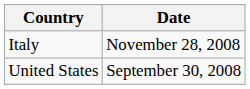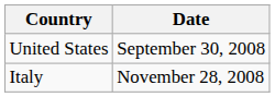rows swapped: United States <-> Italy
